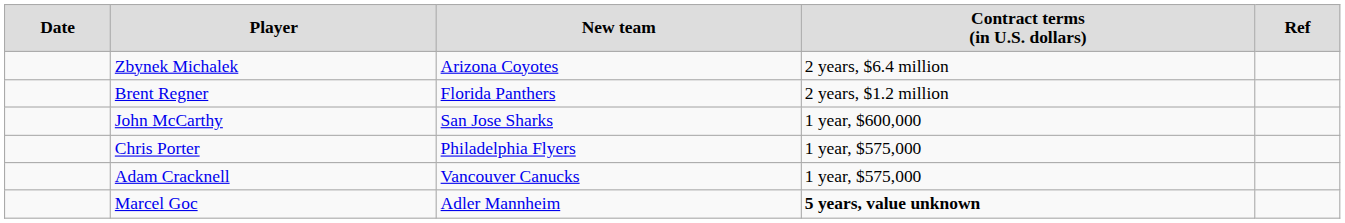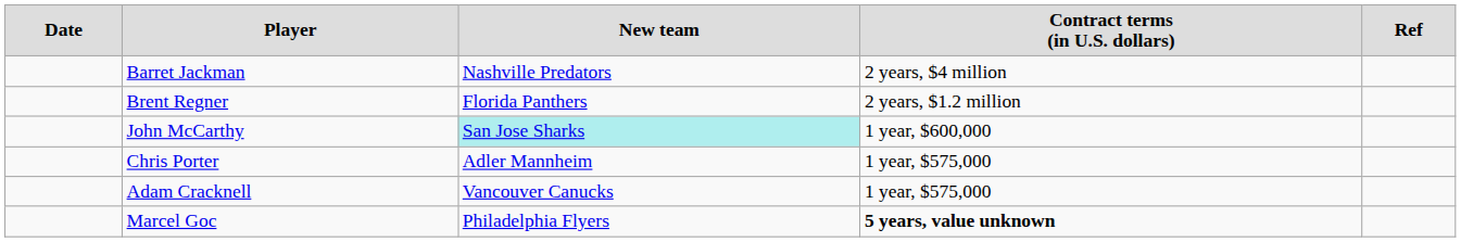- row: Zbynek Michalek | Arizona Coyotes | 2 years, $6.4 million
+ row: Barret Jackman | Nashville Predators | 2 years, $4 million
John McCarthy | column 3: no background -> paleturquoise background
Chris Porter | column 3: Philadelphia Flyers -> Adler Mannheim
Marcel Goc | column 3: Adler Mannheim -> Philadelphia Flyers
